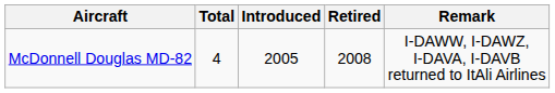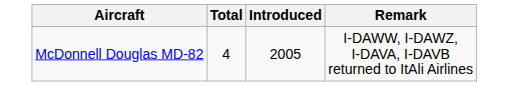- column: Retired | 2008
